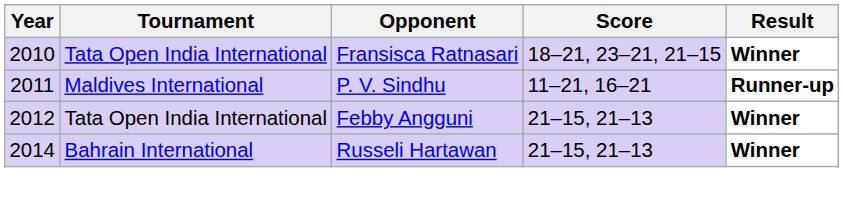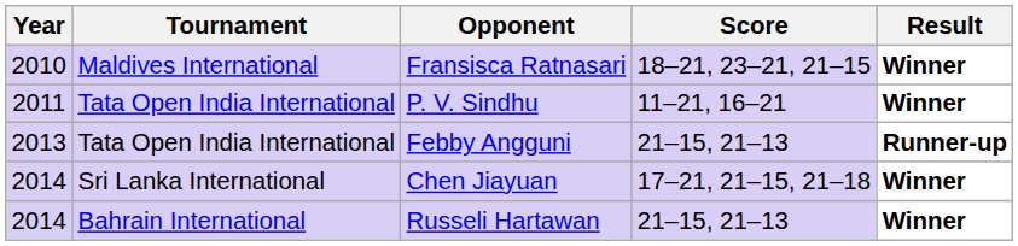Fransisca Ratnasari | Tournament: Tata Open India International -> Maldives International
P. V. Sindhu | Tournament: Maldives International -> Tata Open India International
P. V. Sindhu | Result: Runner-up -> Winner
Febby Angguni | Year: 2012 -> 2013
Febby Angguni | Result: Winner -> Runner-up
+ row: 2014 | Sri Lanka International | Chen Jiayuan | 17–21, 21–15, 21–18 | Winner
